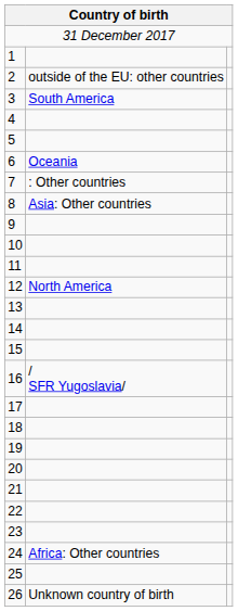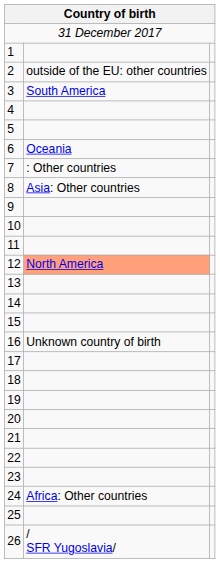12 | column 2: no background -> lightsalmon background
16 | column 2: / SFR Yugoslavia/ -> Unknown country of birth
26 | column 2: Unknown country of birth -> / SFR Yugoslavia/
